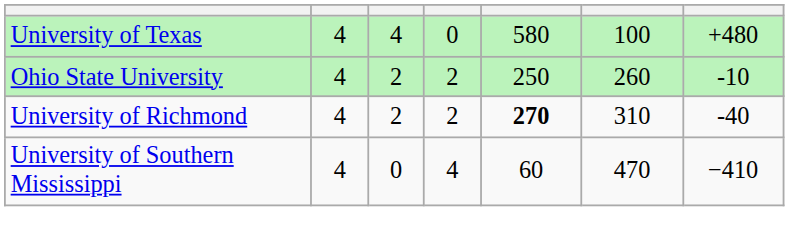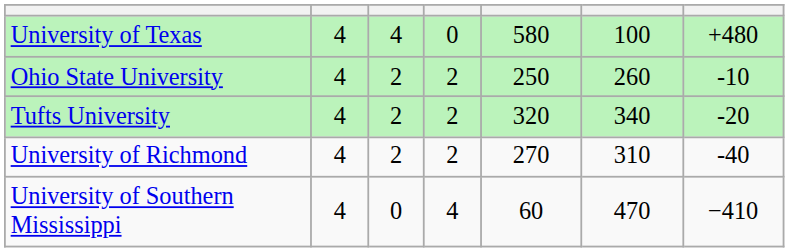+ row: Tufts University | 4 | 2 | 2 | 320 | 340 | -20
University of Richmond | column 5: bold -> normal
